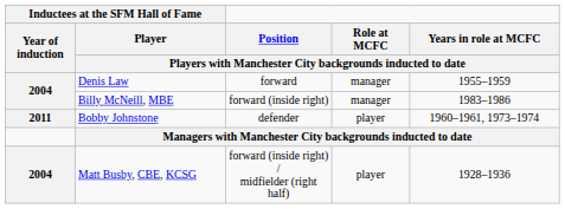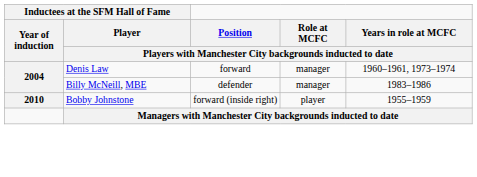Denis Law | column 5: 1955–1959 -> 1960–1961, 1973–1974
Billy McNeill, MBE | column 3: forward (inside right) -> defender
Bobby Johnstone | Inductees at the SFM Hall of Fame / Year of induction: 2011 -> 2010
Bobby Johnstone | column 3: defender -> forward (inside right)
Bobby Johnstone | column 5: 1960–1961, 1973–1974 -> 1955–1959
- row: 2004 | Matt Busby, CBE, KCSG | forward (inside right) / midfielder (right half) | player | 1928–1936
